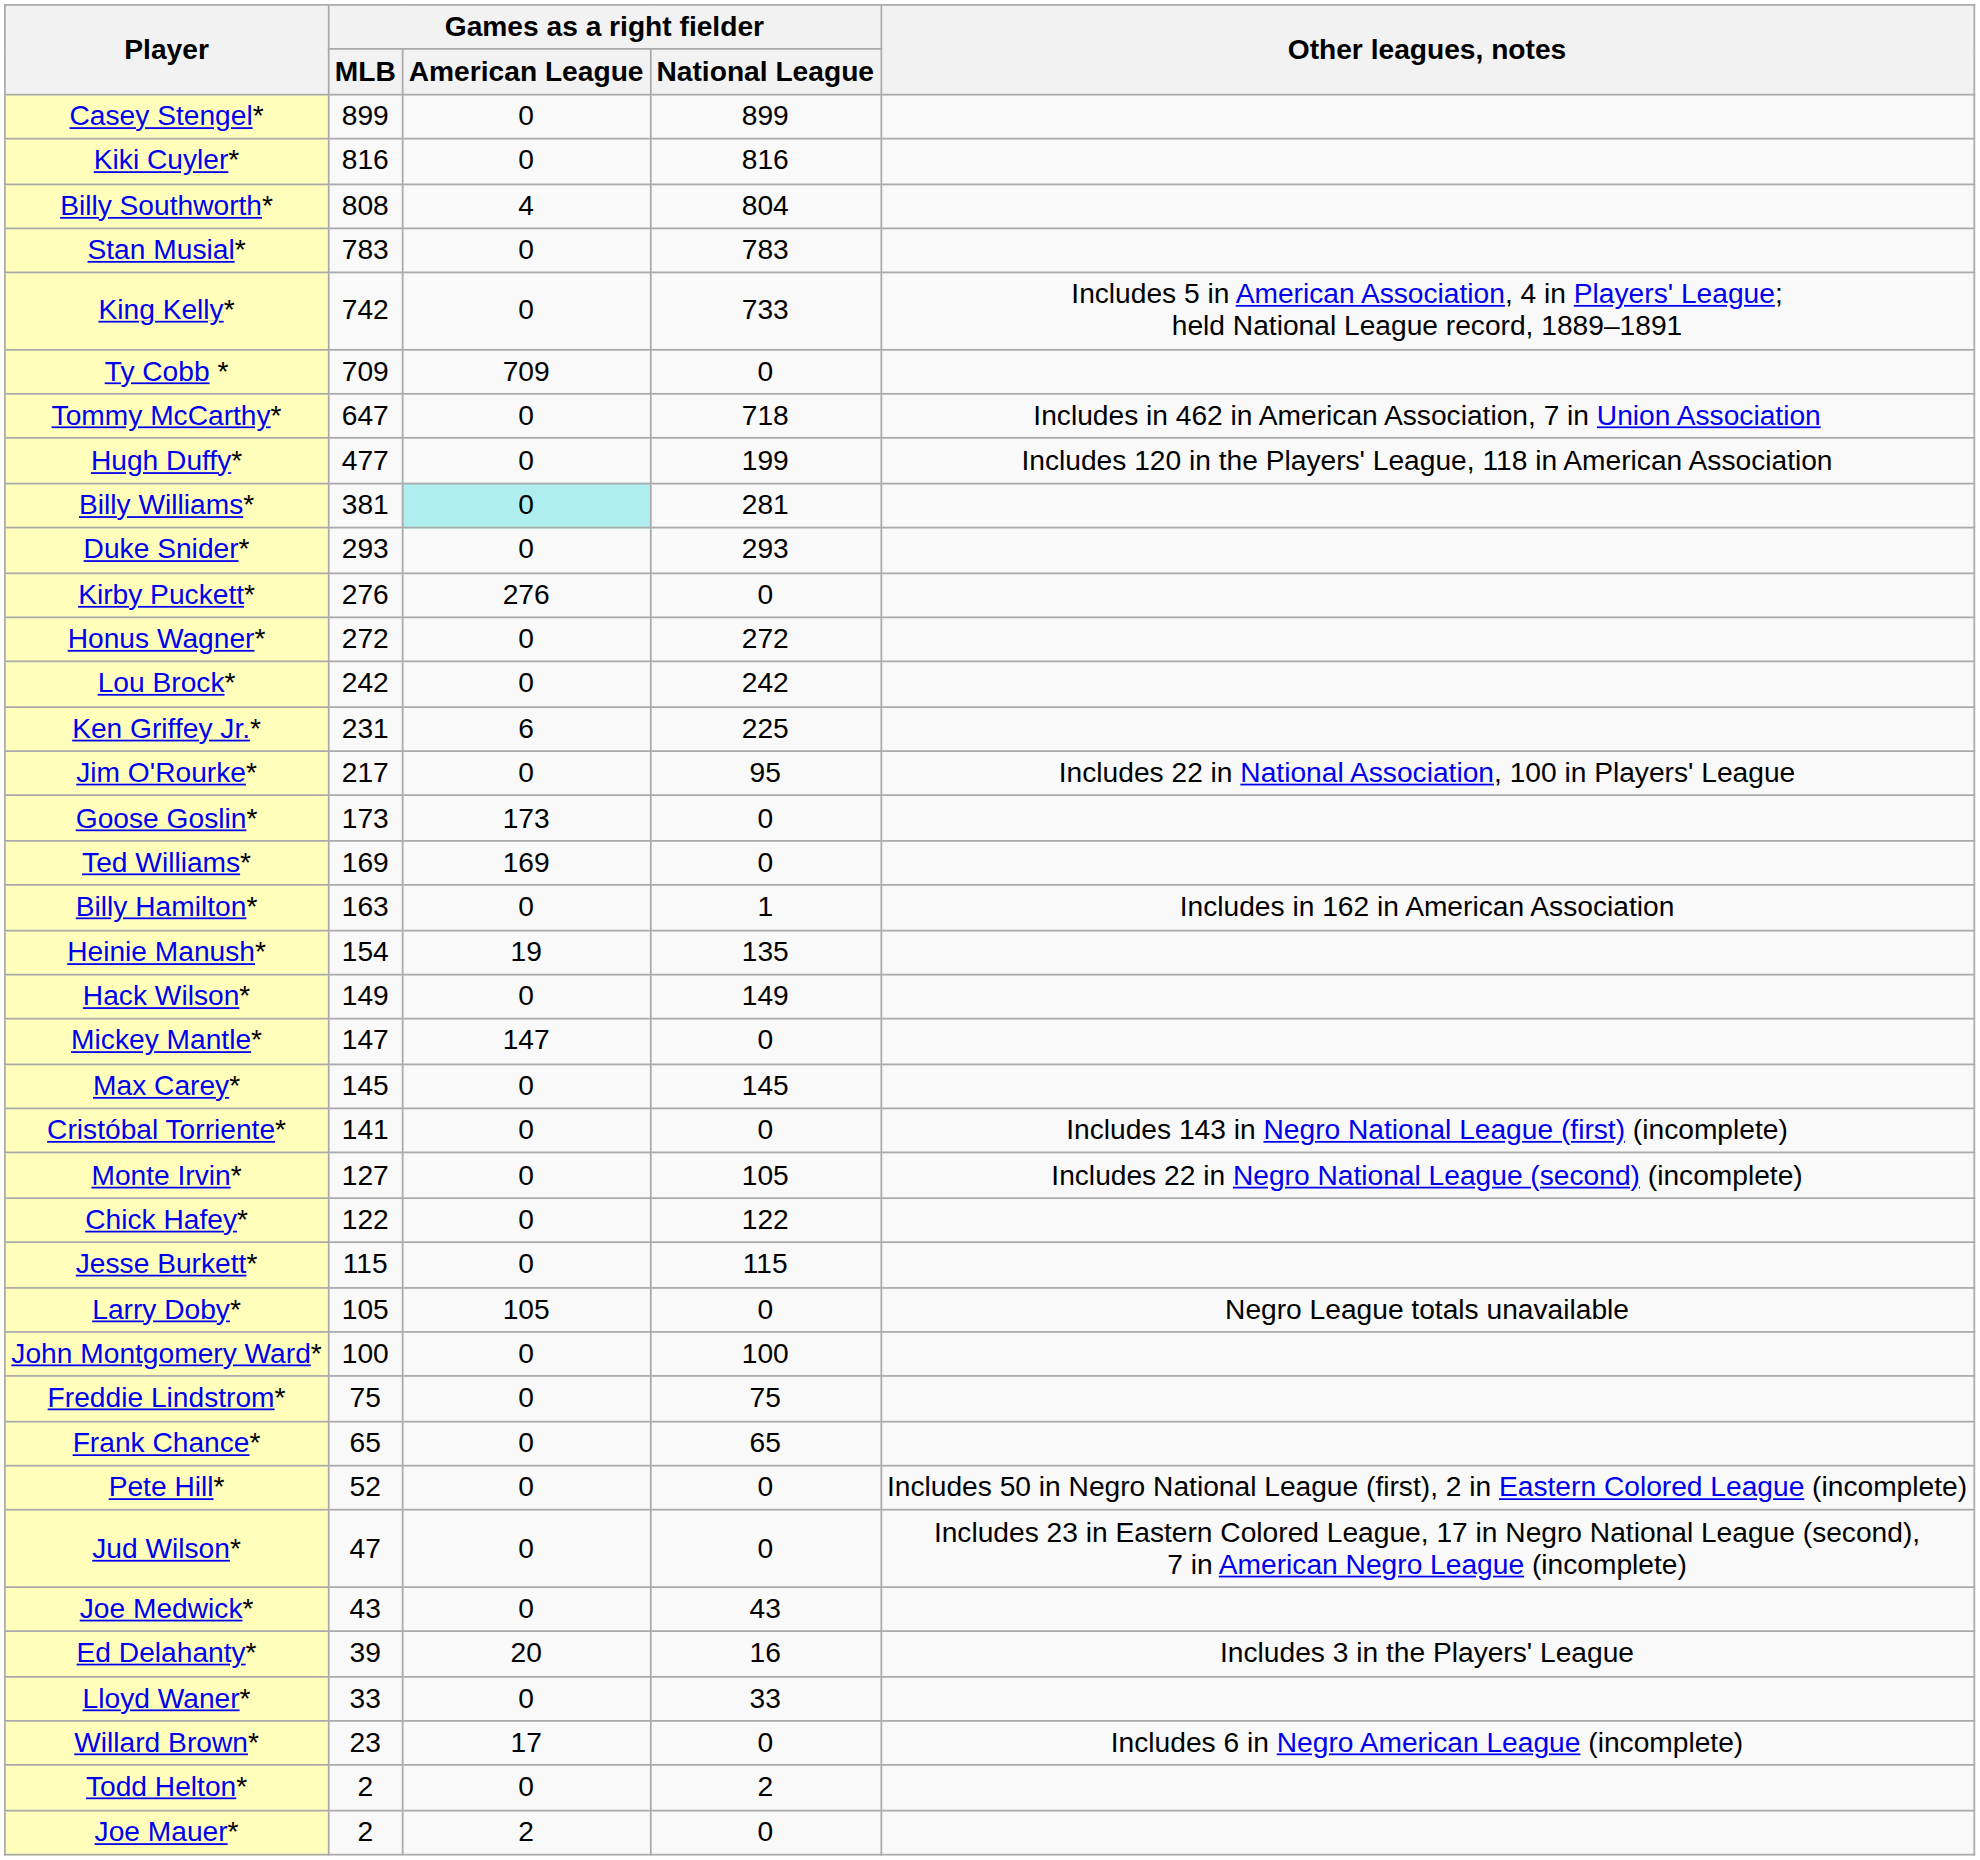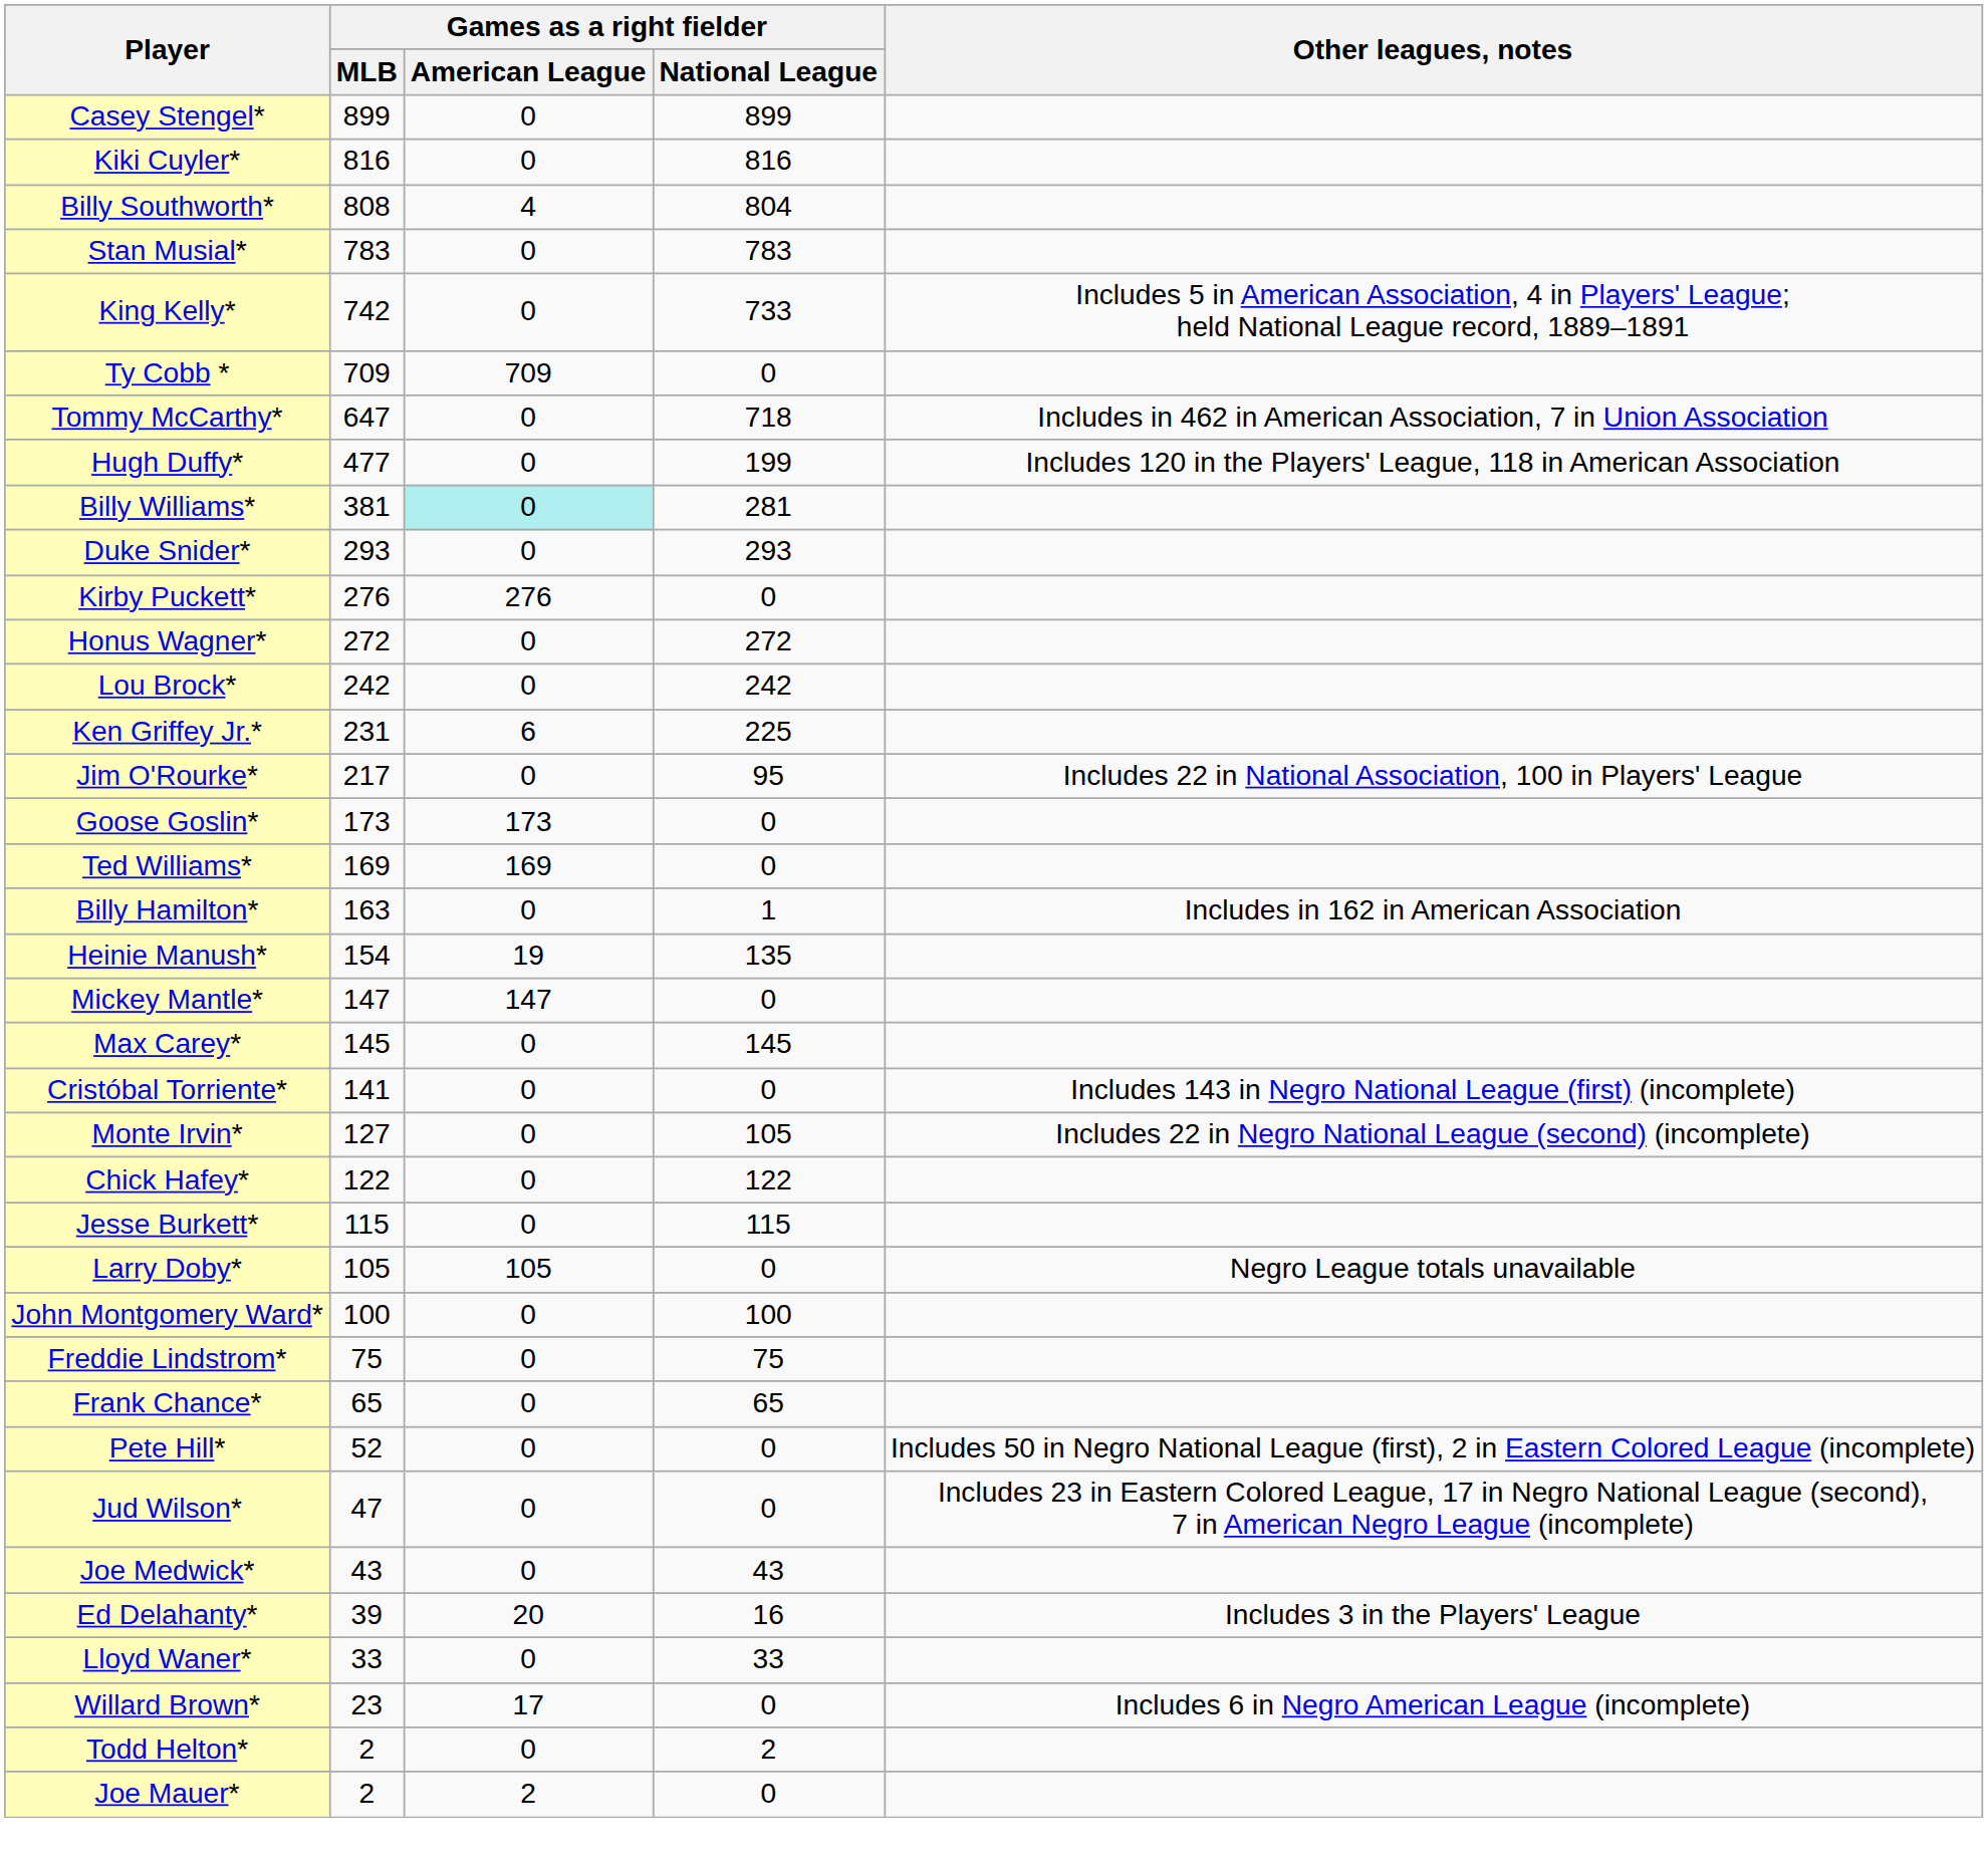- row: Hack Wilson* | 149 | 0 | 149
